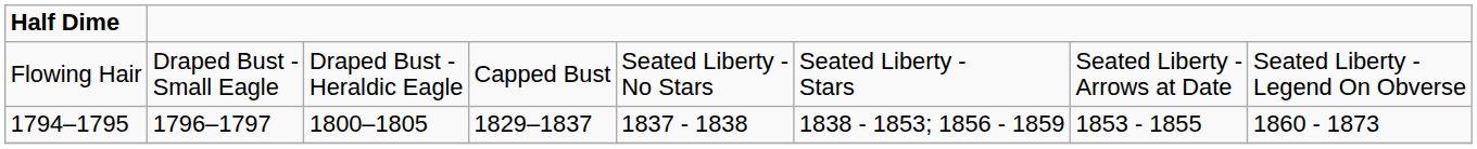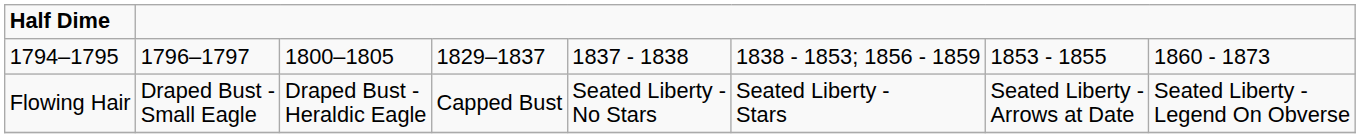rows swapped: Flowing Hair <-> 1794–1795
